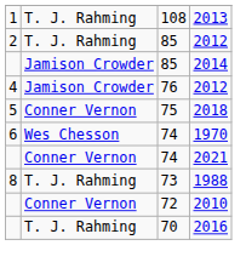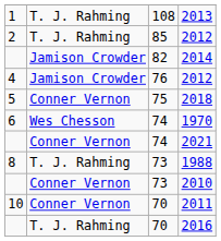2014 | column 3: 85 -> 82
2010 | column 3: 72 -> 73
+ row: 10 | Conner Vernon | 70 | 2011
